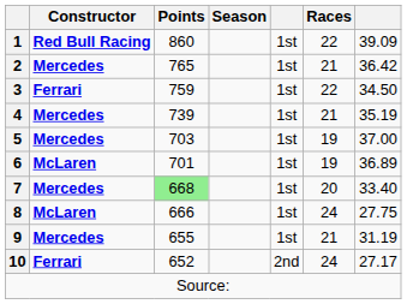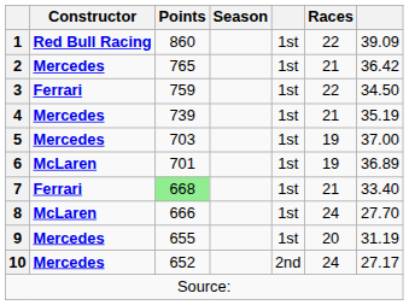7 | Constructor: Mercedes -> Ferrari
7 | Races: 20 -> 21
8 | column 7: 27.75 -> 27.70
9 | Races: 21 -> 20
10 | Constructor: Ferrari -> Mercedes
